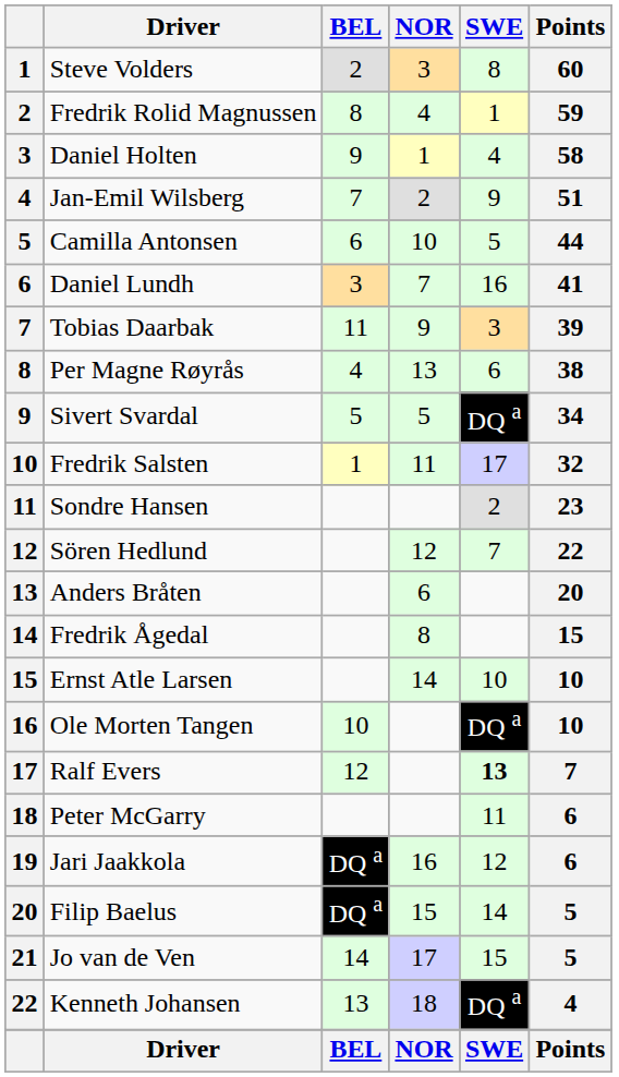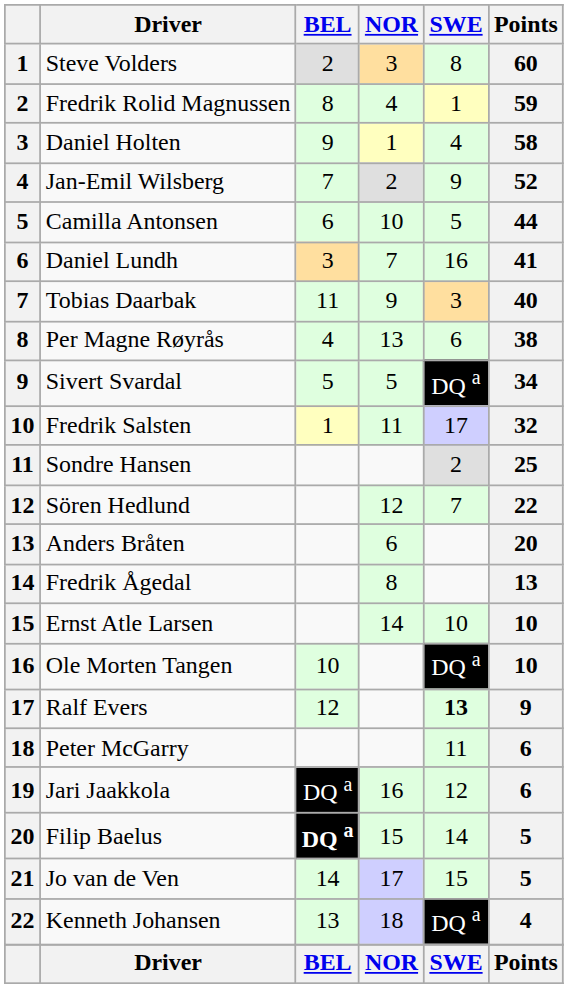Jan-Emil Wilsberg | Points: 51 -> 52
Tobias Daarbak | Points: 39 -> 40
Sondre Hansen | Points: 23 -> 25
Fredrik Ågedal | Points: 15 -> 13
Ralf Evers | Points: 7 -> 9
Filip Baelus | BEL: normal -> bold
